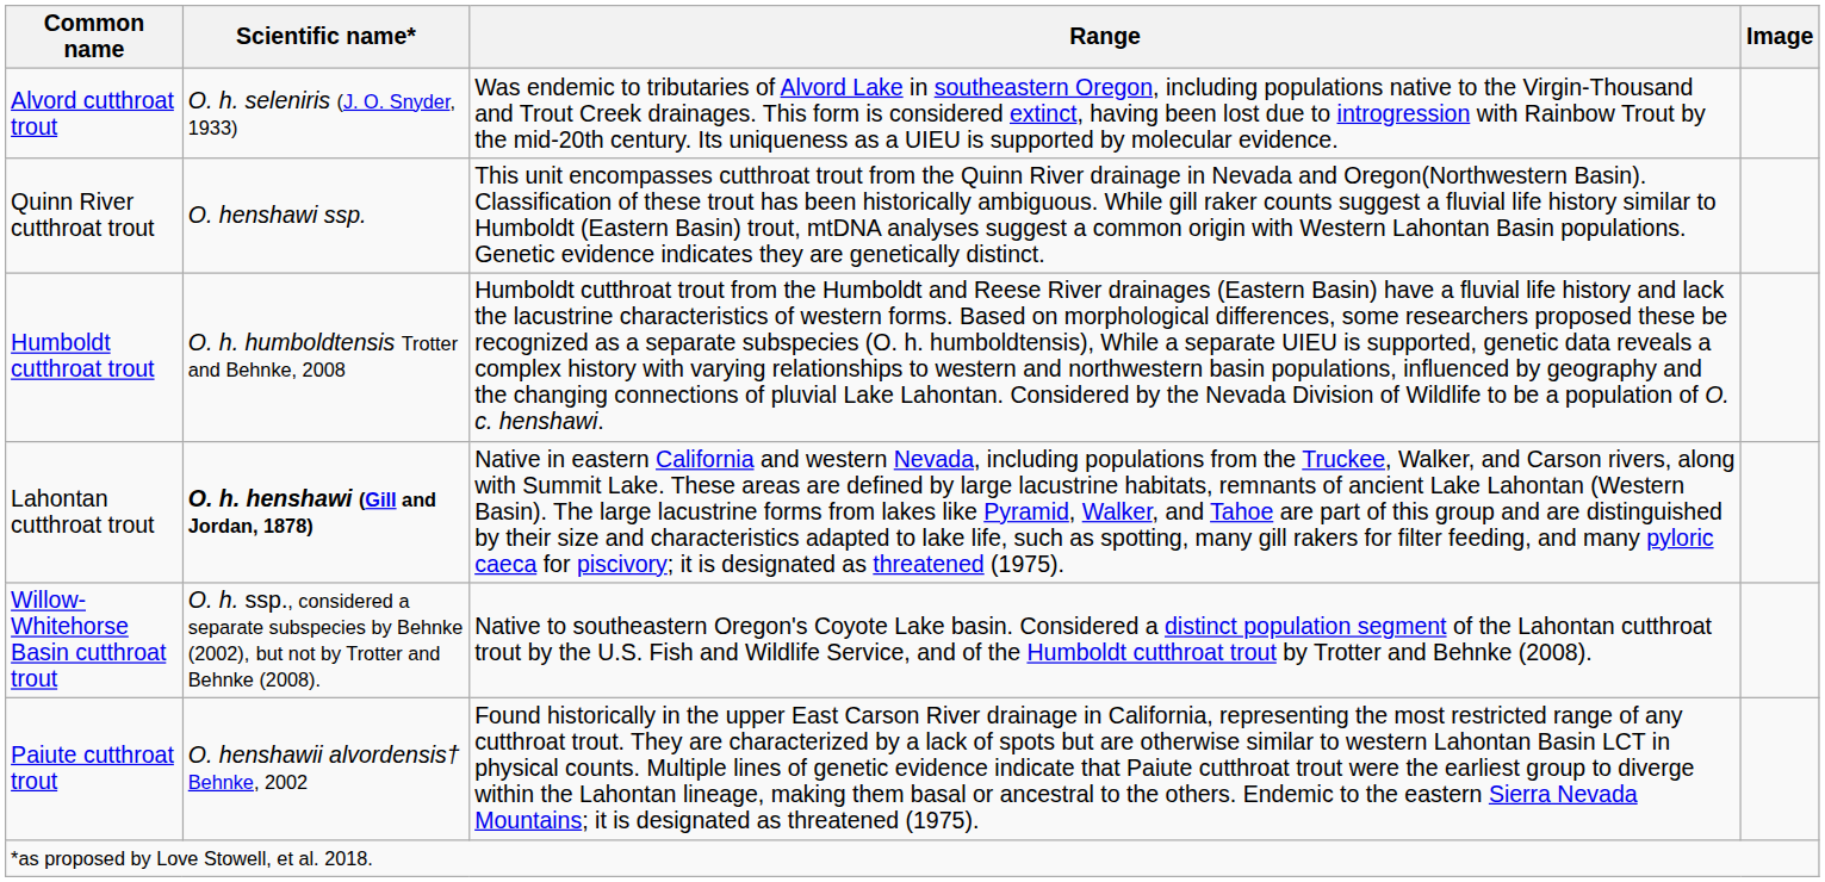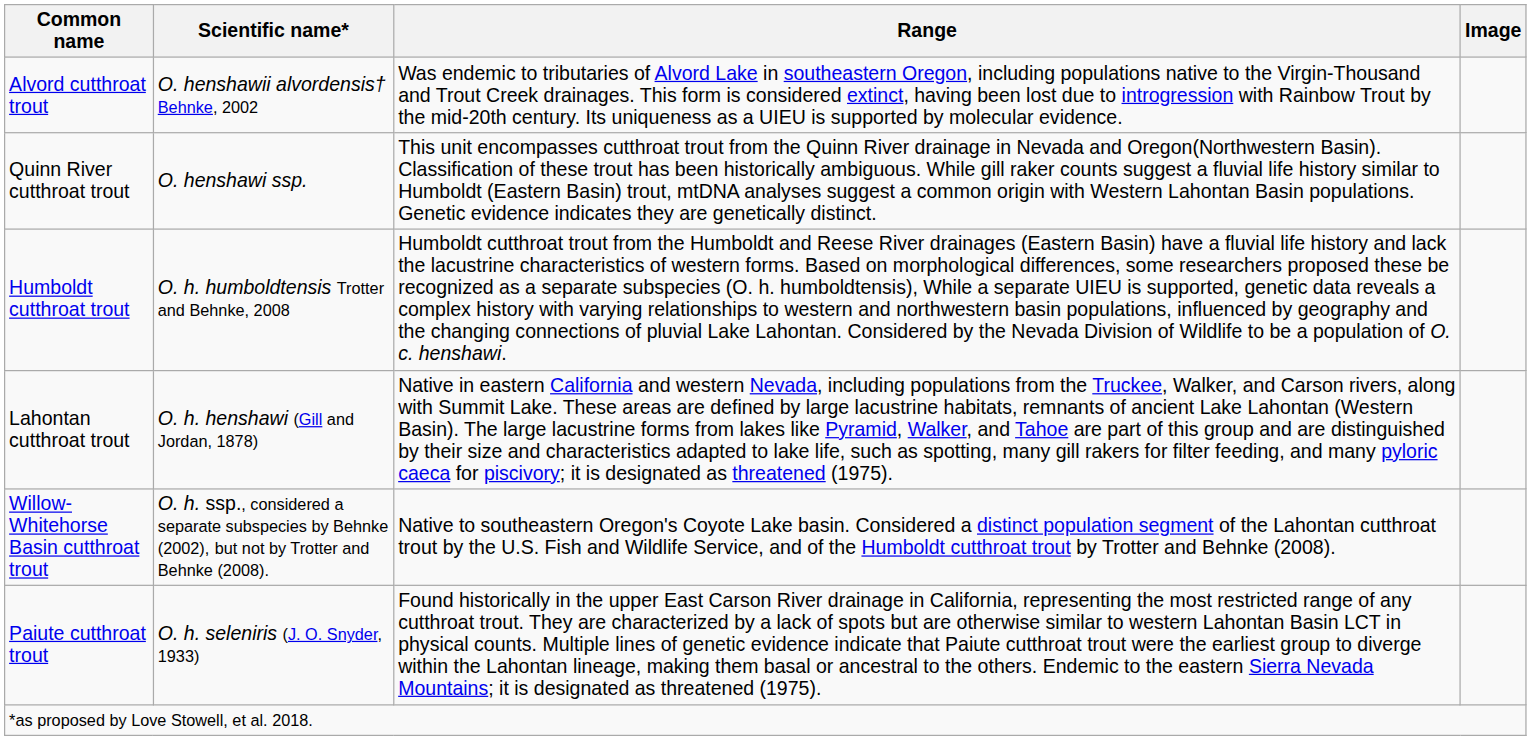Alvord cutthroat trout | Scientific name*: O. h. seleniris (J. O. Snyder, 1933) -> O. henshawii alvordensis† Behnke, 2002
Lahontan cutthroat trout | Scientific name*: bold -> normal
Paiute cutthroat trout | Scientific name*: O. henshawii alvordensis† Behnke, 2002 -> O. h. seleniris (J. O. Snyder, 1933)
